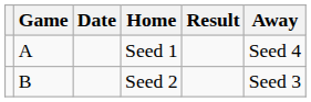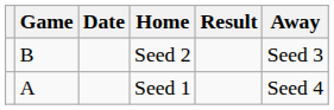rows swapped: Seed 1 <-> Seed 2
